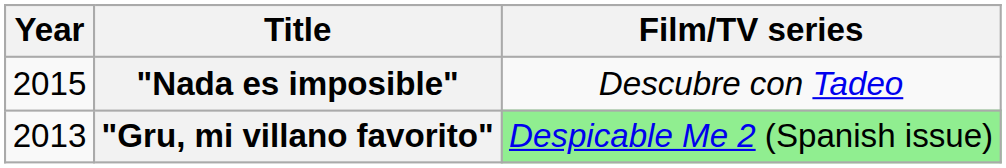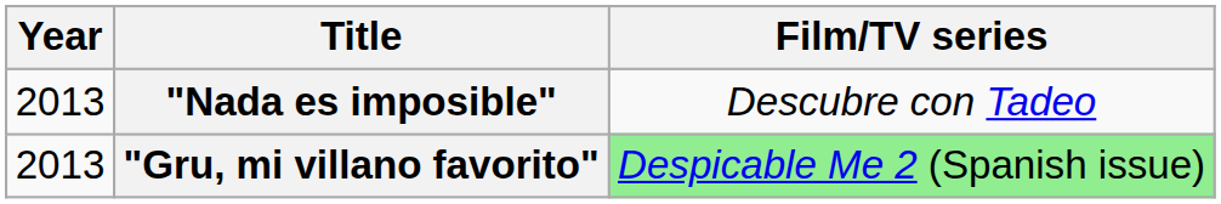"Nada es imposible" | Year: 2015 -> 2013
